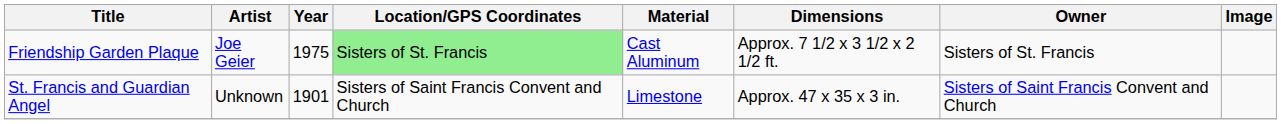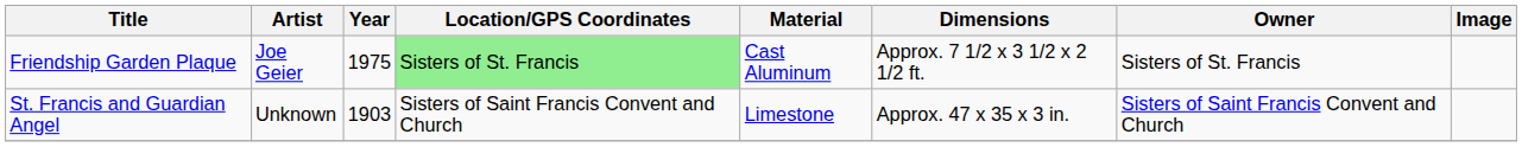St. Francis and Guardian Angel | Year: 1901 -> 1903
